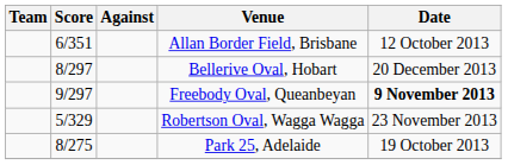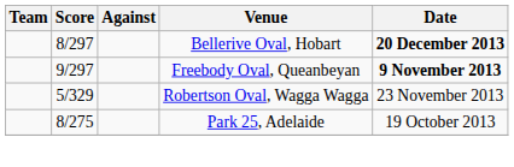- row: 6/351 | Allan Border Field, Brisbane | 12 October 2013
Bellerive Oval, Hobart | Date: normal -> bold
